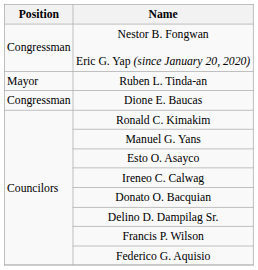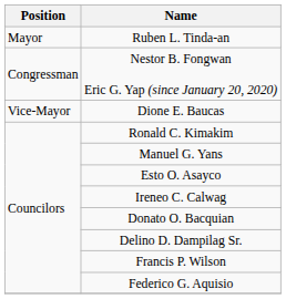rows swapped: Nestor B. Fongwan Eric G. Yap (since January 20, 2020) <-> Ruben L. Tinda-an
Dione E. Baucas | Position: Congressman -> Vice-Mayor
